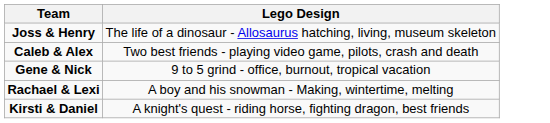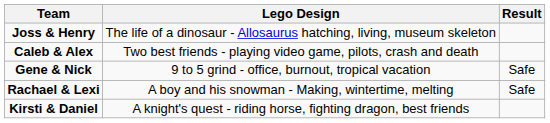+ column: Result | Safe | Safe
